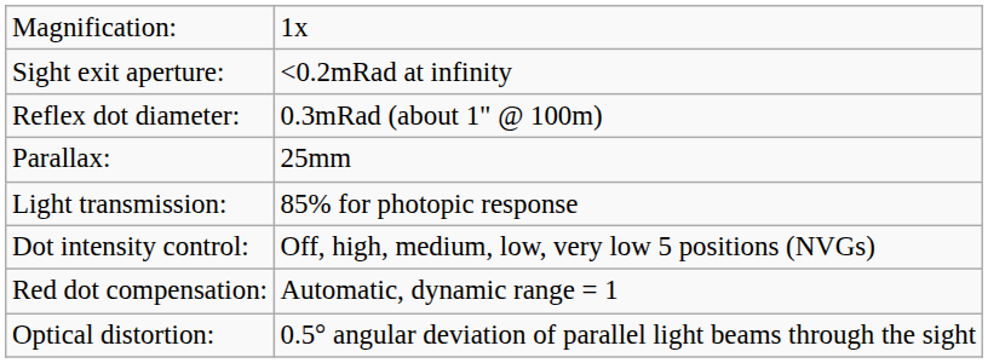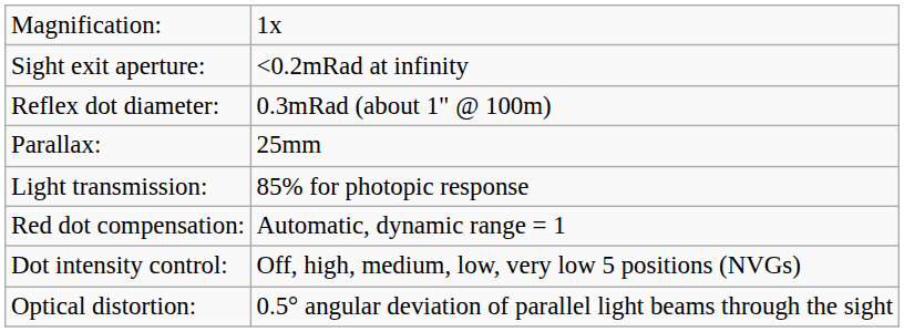rows swapped: Red dot compensation: <-> Dot intensity control:
